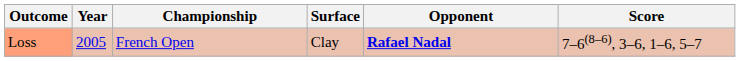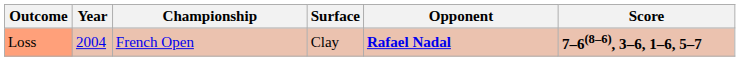Loss | Year: 2005 -> 2004
Loss | Score: normal -> bold
